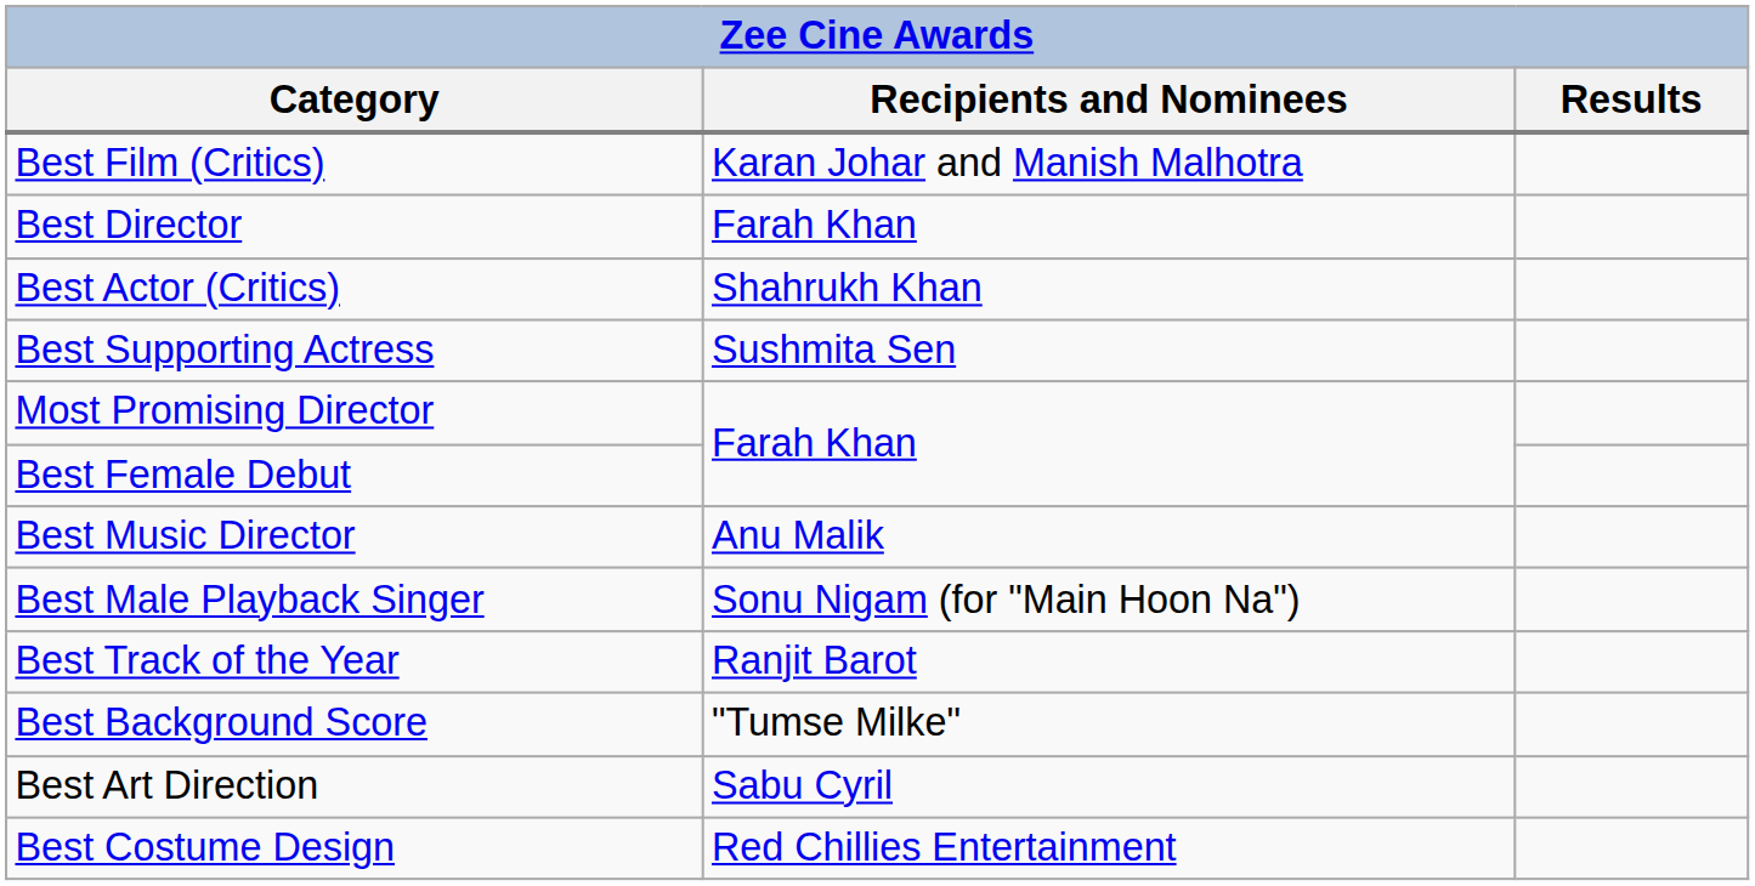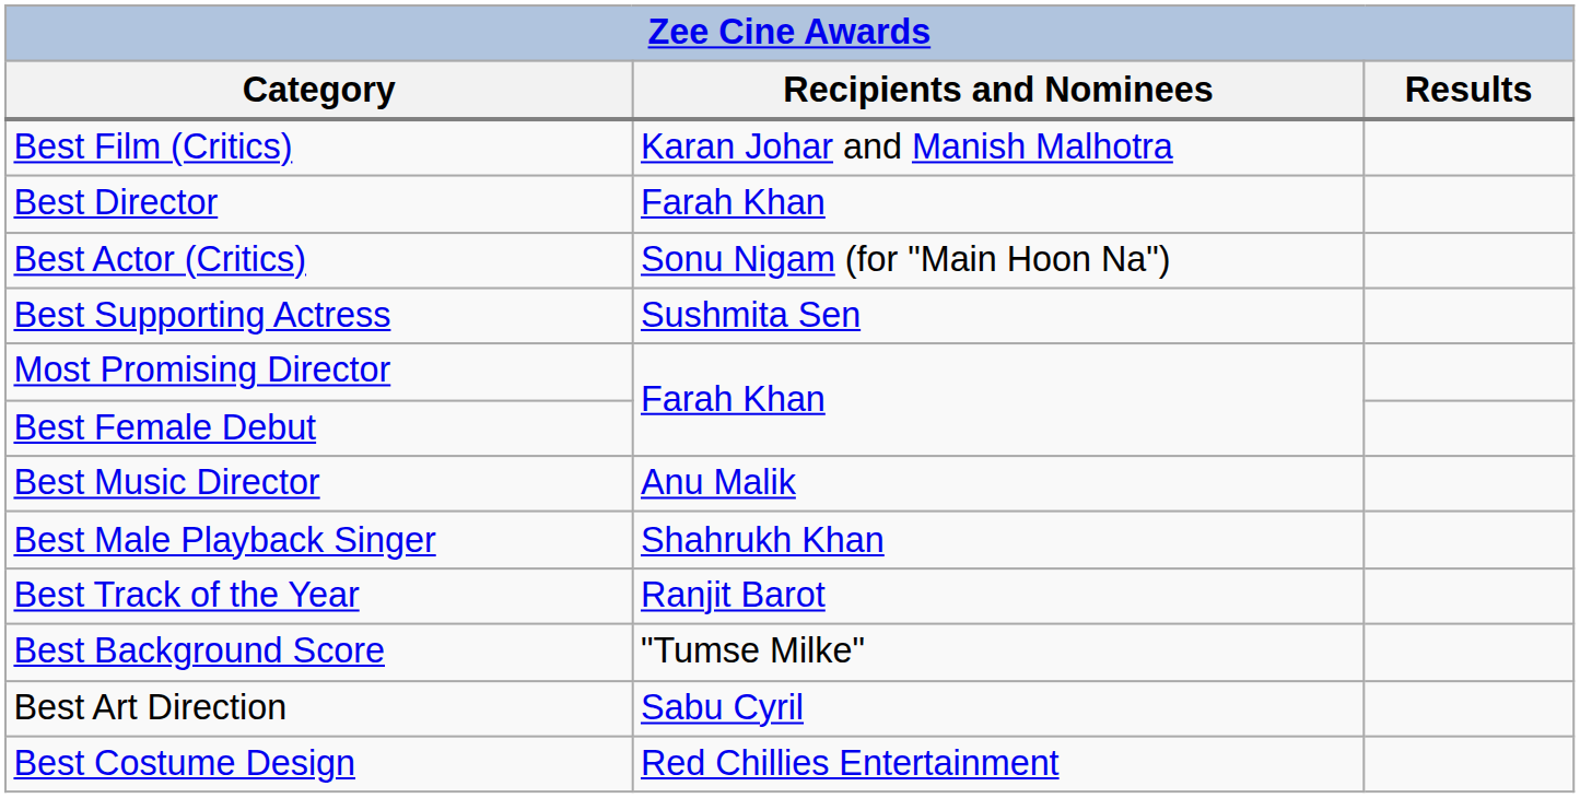Best Actor (Critics) | Recipients and Nominees: Shahrukh Khan -> Sonu Nigam (for "Main Hoon Na")
Best Male Playback Singer | Recipients and Nominees: Sonu Nigam (for "Main Hoon Na") -> Shahrukh Khan
